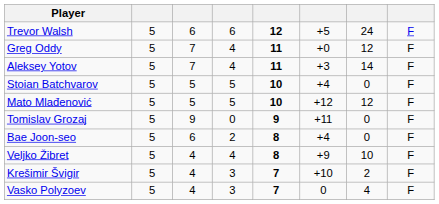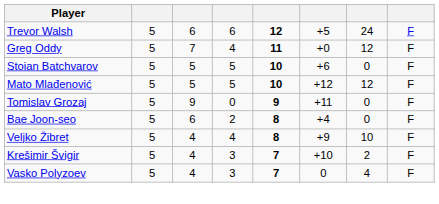- row: Aleksey Yotov | 5 | 7 | 4 | 11 | +3 | 14 | F
Stoian Batchvarov | column 6: +4 -> +6
